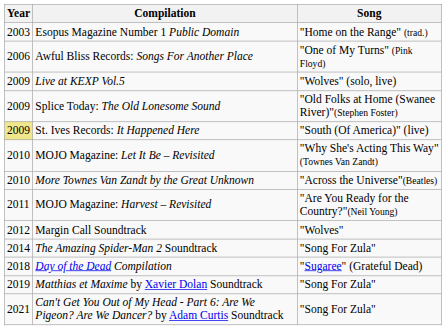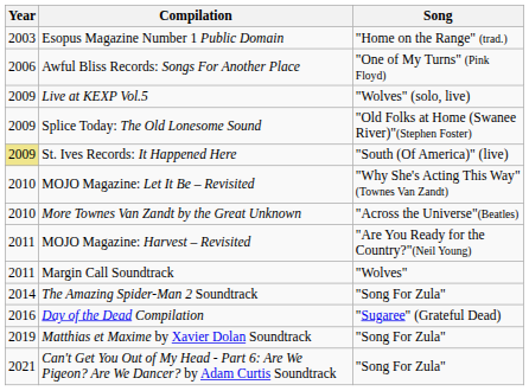Margin Call Soundtrack | Year: 2012 -> 2011
Day of the Dead Compilation | Year: 2018 -> 2016
